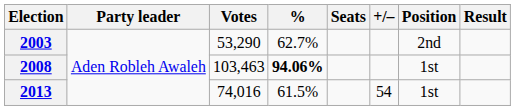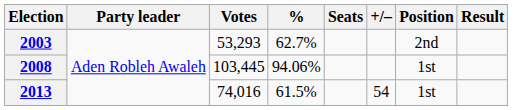2003 | Votes: 53,290 -> 53,293
2008 | Votes: 103,463 -> 103,445
2008 | %: bold -> normal
